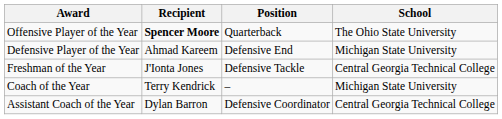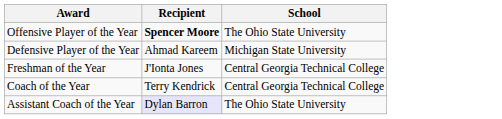- column: Position | Quarterback | Defensive End | Defensive Tackle | – | Defensive Coordinator
Coach of the Year | School: Michigan State University -> Central Georgia Technical College
Assistant Coach of the Year | Recipient: no background -> lavender background
Assistant Coach of the Year | School: Central Georgia Technical College -> The Ohio State University
